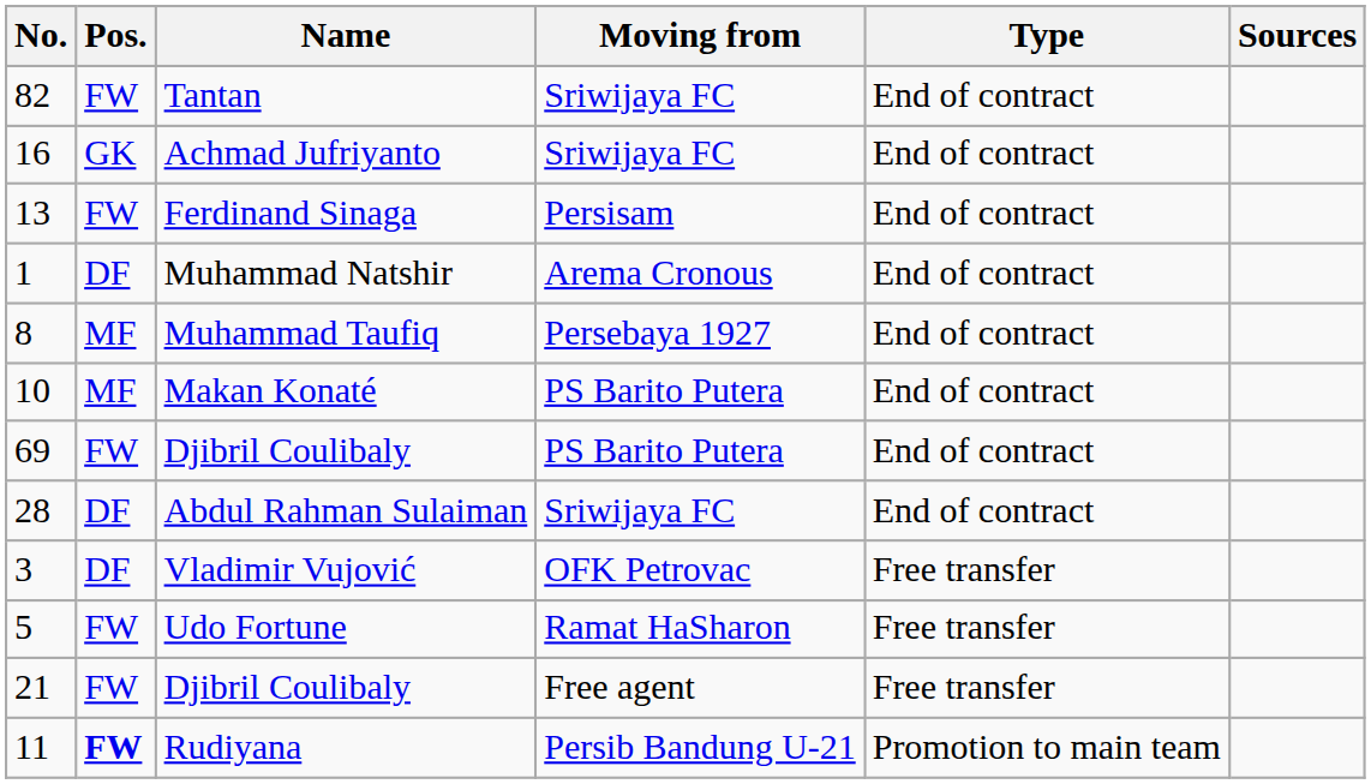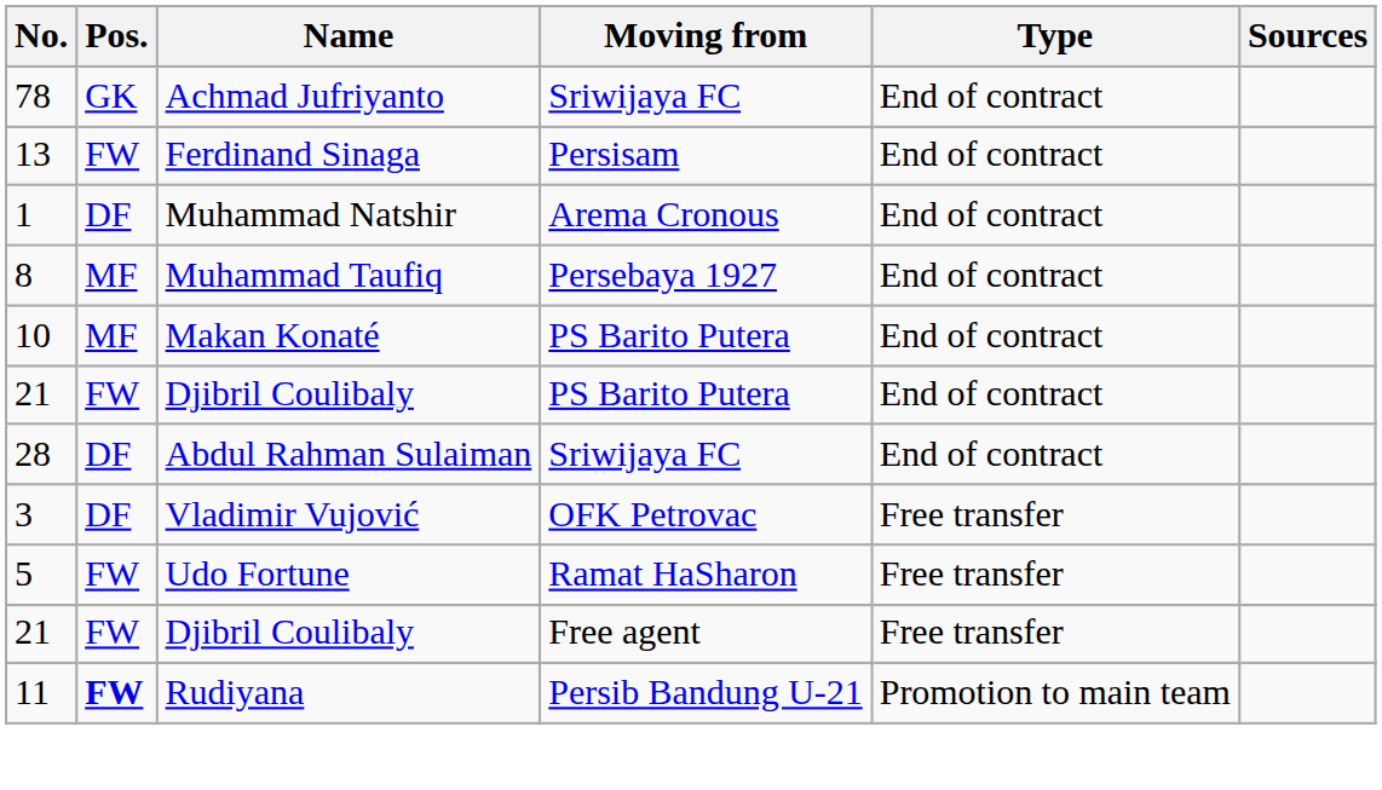- row: 82 | FW | Tantan | Sriwijaya FC | End of contract
Achmad Jufriyanto | No.: 16 -> 78
Djibril Coulibaly / PS Barito Putera | No.: 69 -> 21
